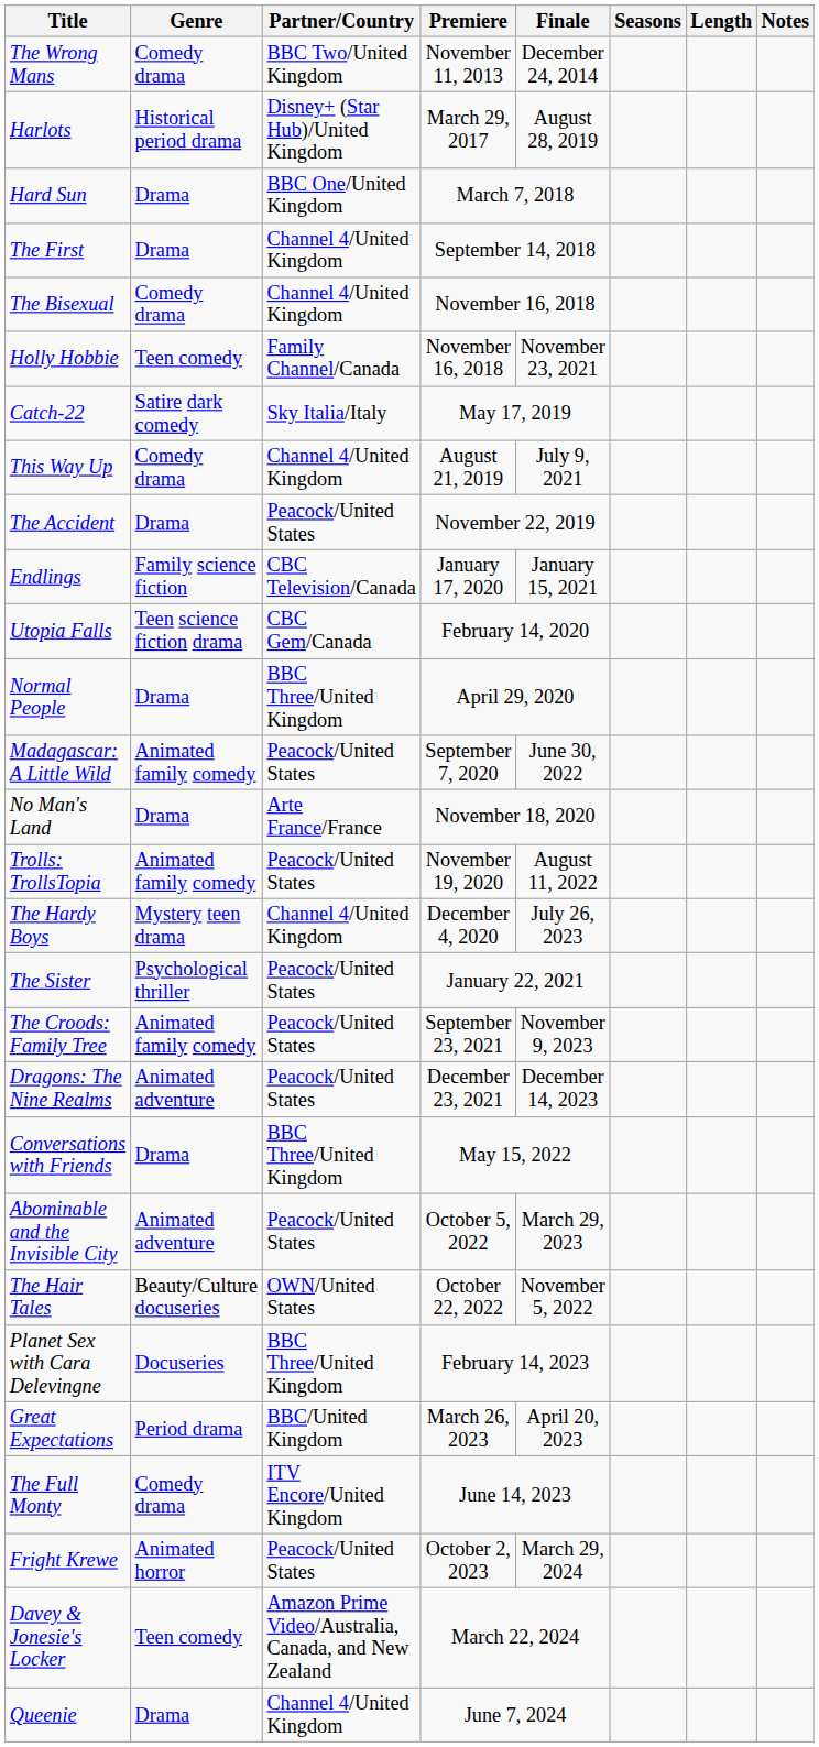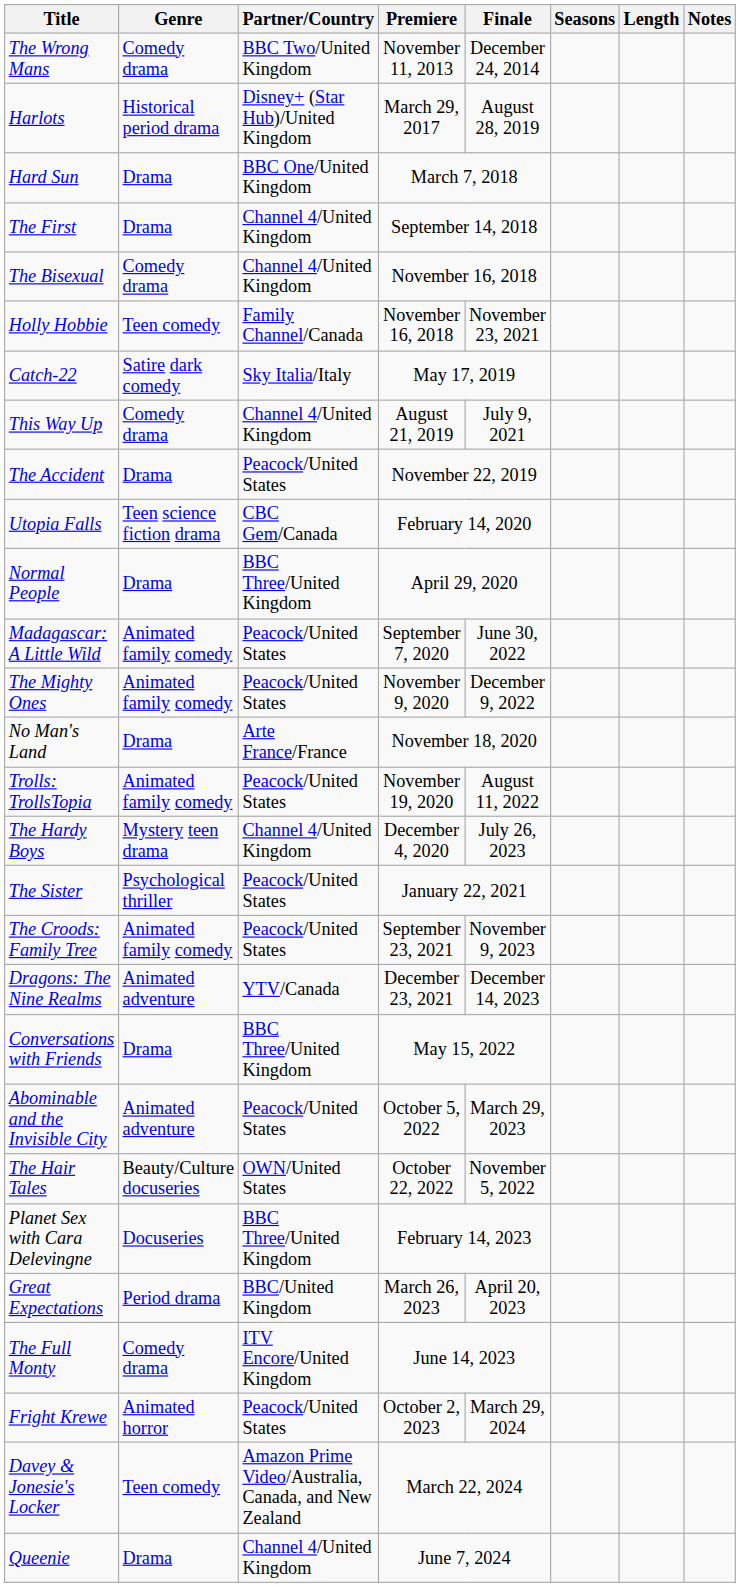- row: Endlings | Family science fiction | CBC Television/Canada | January 17, 2020 | January 15, 2021
+ row: The Mighty Ones | Animated family comedy | Peacock/United States | November 9, 2020 | December 9, 2022
Dragons: The Nine Realms | Partner/Country: Peacock/United States -> YTV/Canada
